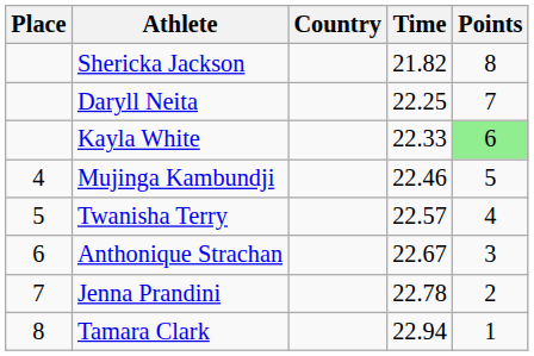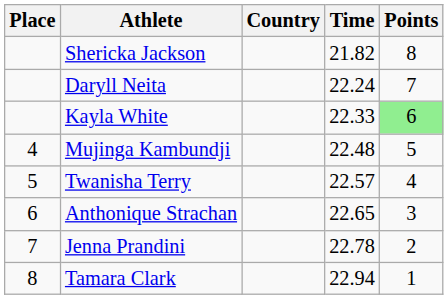Daryll Neita | Time: 22.25 -> 22.24
Mujinga Kambundji | Time: 22.46 -> 22.48
Anthonique Strachan | Time: 22.67 -> 22.65
